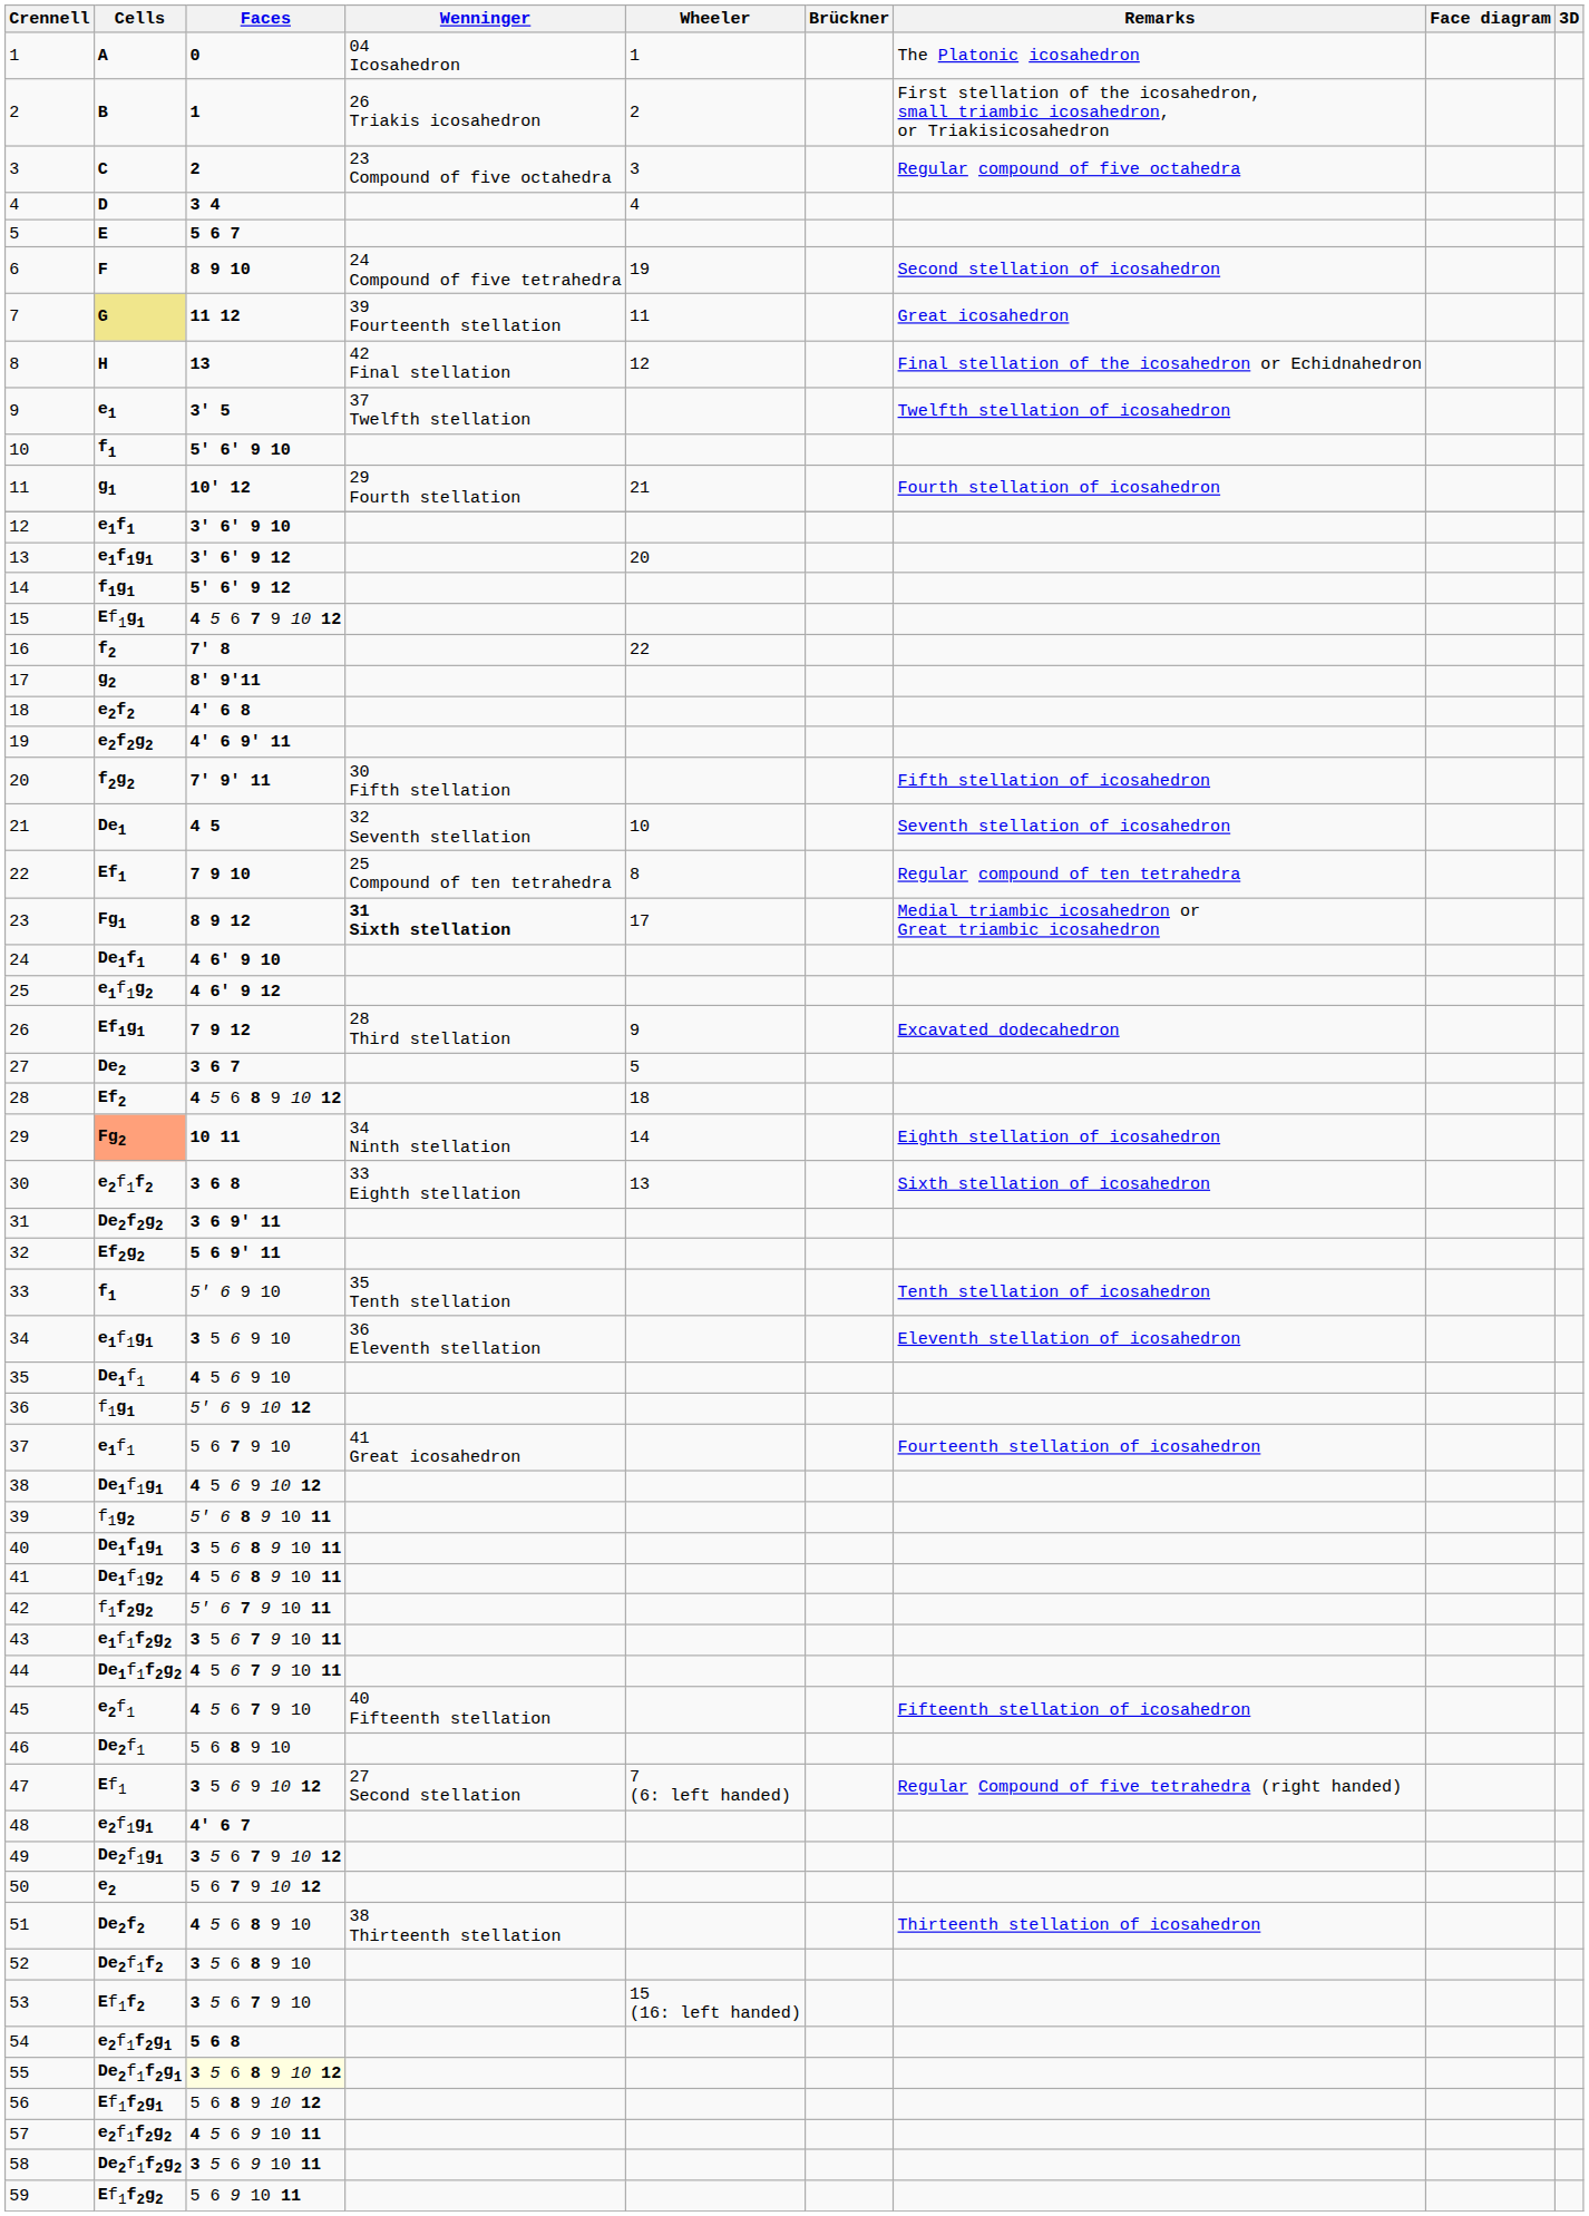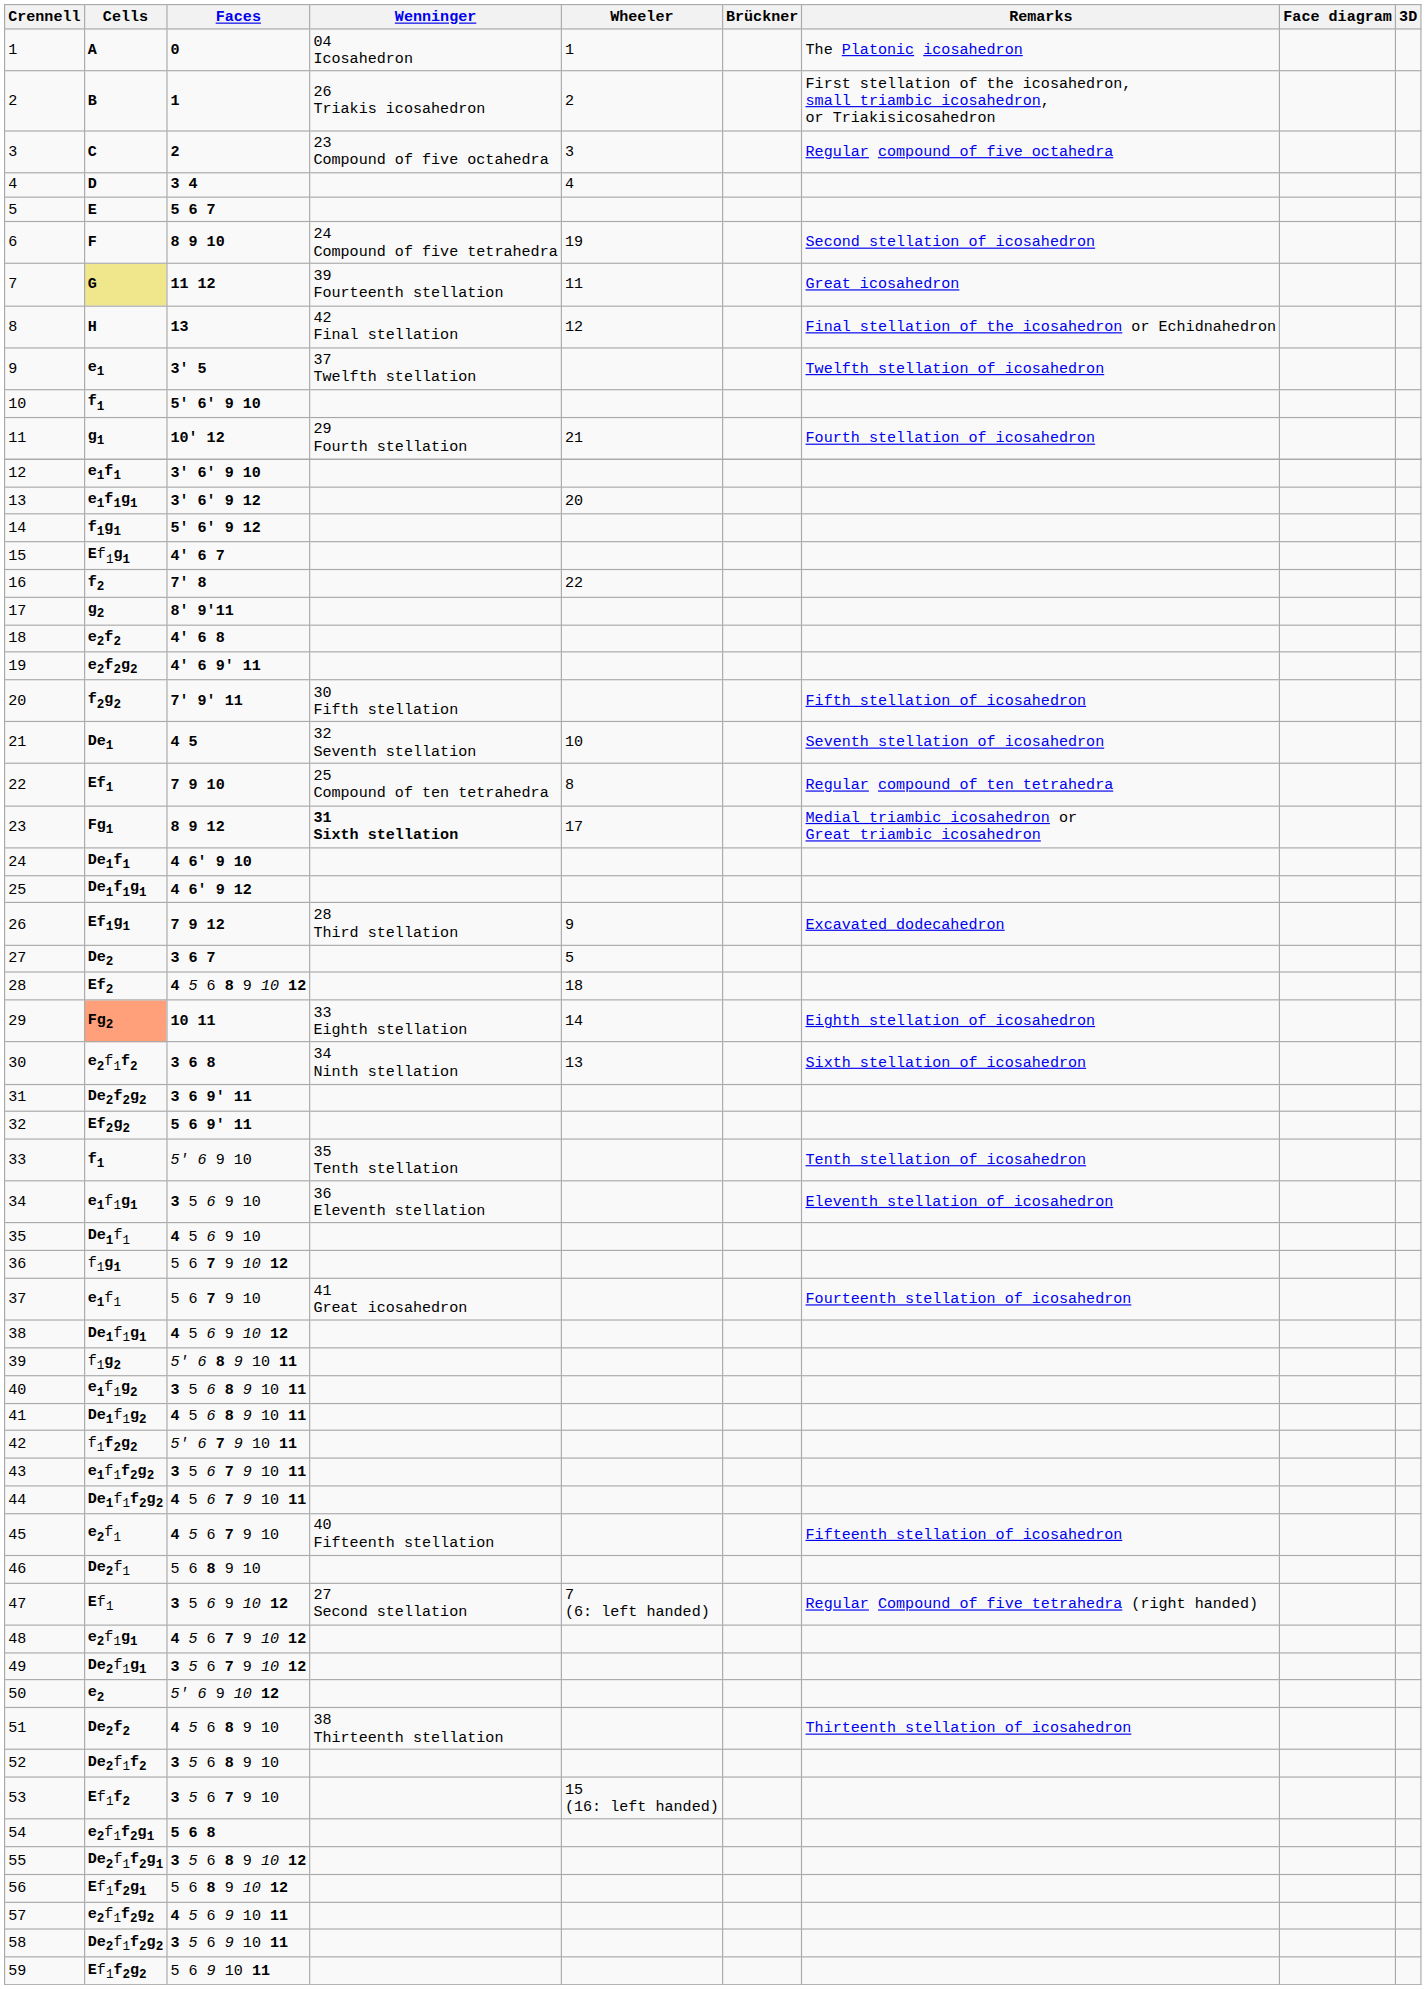15 | Faces: 4 5 6 7 9 10 12 -> 4' 6 7
25 | Cells: e1f1g2 -> De1f1g1
29 | Wenninger: 34 Ninth stellation -> 33 Eighth stellation
30 | Wenninger: 33 Eighth stellation -> 34 Ninth stellation
36 | Faces: 5' 6 9 10 12 -> 5 6 7 9 10 12
40 | Cells: De1f1g1 -> e1f1g2
48 | Faces: 4' 6 7 -> 4 5 6 7 9 10 12
50 | Faces: 5 6 7 9 10 12 -> 5' 6 9 10 12
55 | Faces: lightyellow background -> no background
